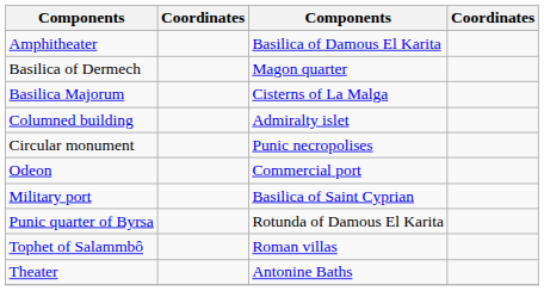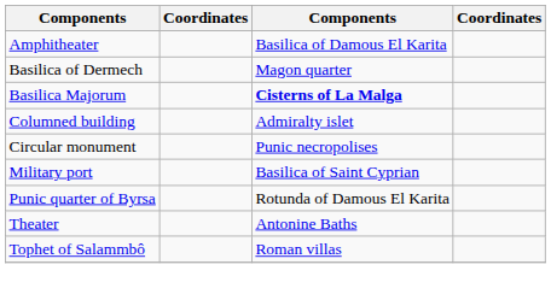Basilica Majorum | column 3: normal -> bold
- row: Odeon | Commercial port
rows swapped: Theater <-> Tophet of Salammbô
